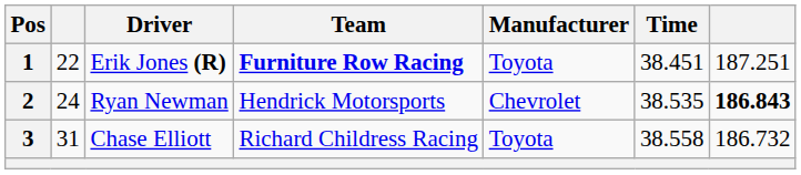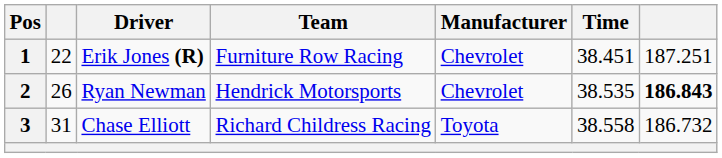1 | Team: bold -> normal
1 | Manufacturer: Toyota -> Chevrolet
2 | column 2: 24 -> 26
